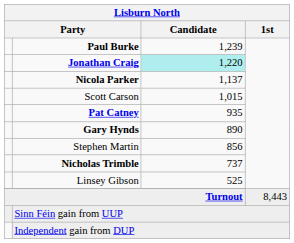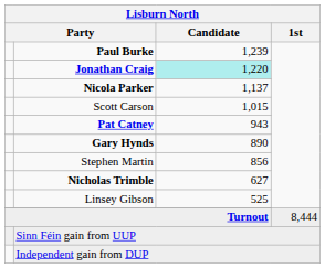Pat Catney | Lisburn North / Candidate: 935 -> 943
Nicholas Trimble | Lisburn North / Candidate: 737 -> 627
Turnout | Lisburn North / 1st: 8,443 -> 8,444
